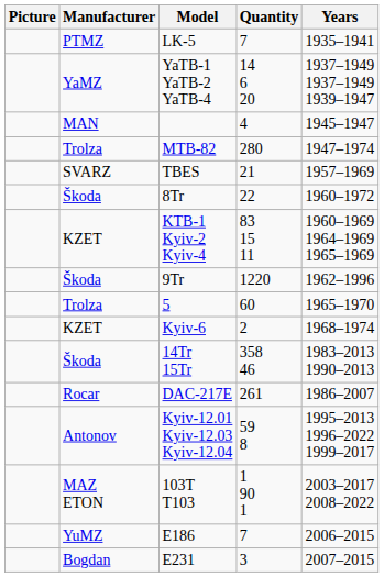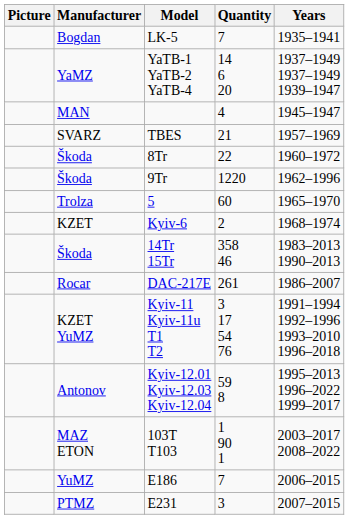LK-5 | Manufacturer: PTMZ -> Bogdan
- row: Trolza | MTB-82 | 280 | 1947–1974
- row: KZET | KTB-1 Kyiv-2 Kyiv-4 | 83 15 11 | 1960–1969 1964–1969 1965–1969
+ row: KZET YuMZ | Kyiv-11 Kyiv-11u T1 T2 | 3 17 54 76 | 1991–1994 1992–1996 1993–2010 1996–2018
E231 | Manufacturer: Bogdan -> PTMZ
